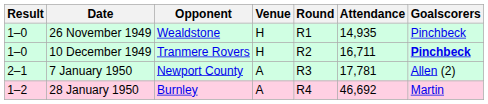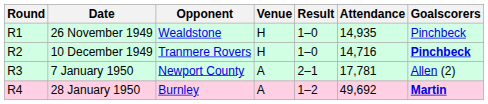columns swapped: Round <-> Result
10 December 1949 | Attendance: 16,711 -> 14,716
28 January 1950 | Attendance: 46,692 -> 49,692
28 January 1950 | Goalscorers: normal -> bold
